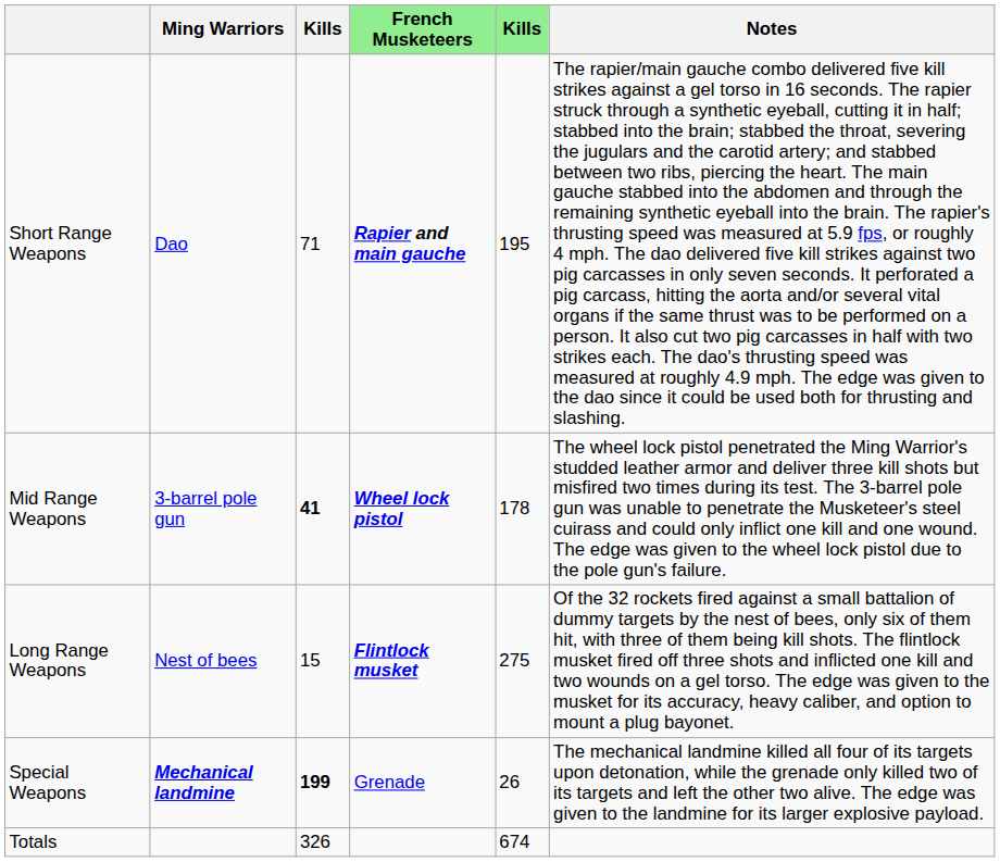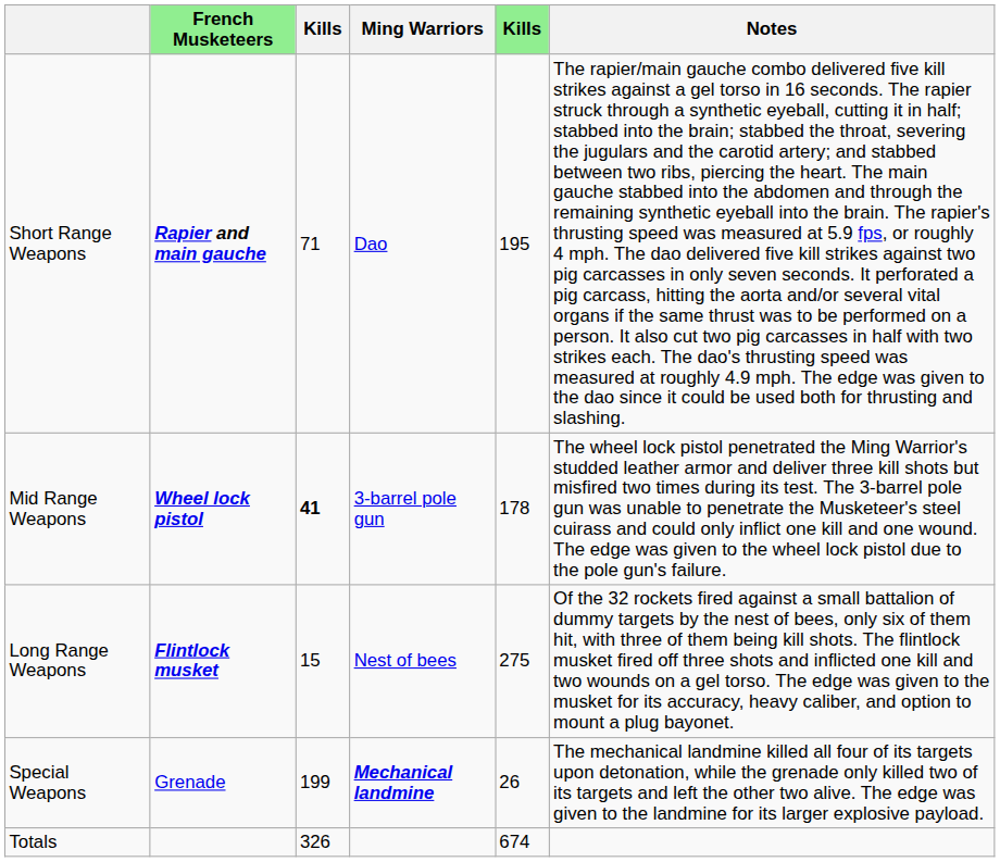columns swapped: Ming Warriors <-> French Musketeers
Special Weapons | column 3: bold -> normal
